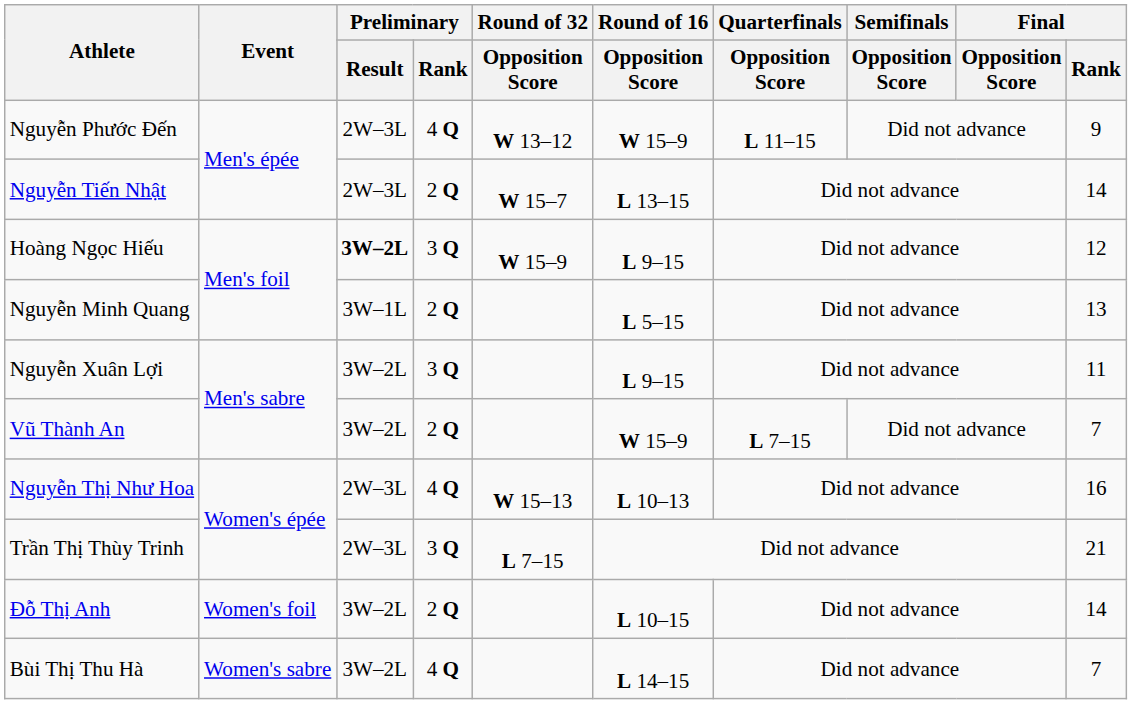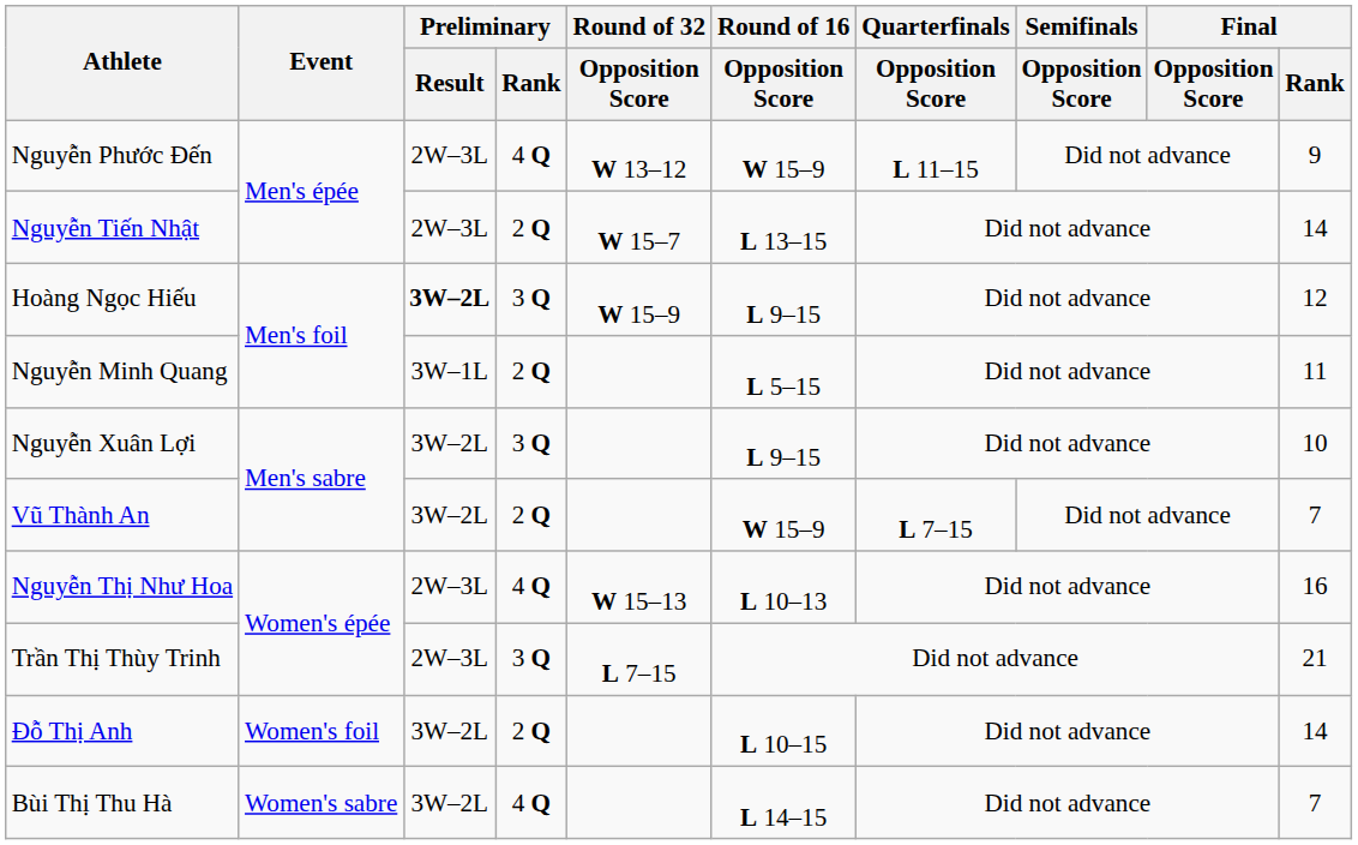Nguyễn Minh Quang | Final / Rank: 13 -> 11
Nguyễn Xuân Lợi | Final / Rank: 11 -> 10
